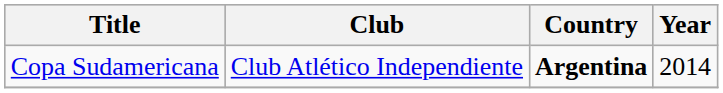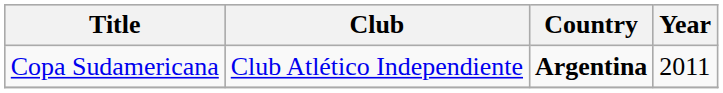Copa Sudamericana | Year: 2014 -> 2011
